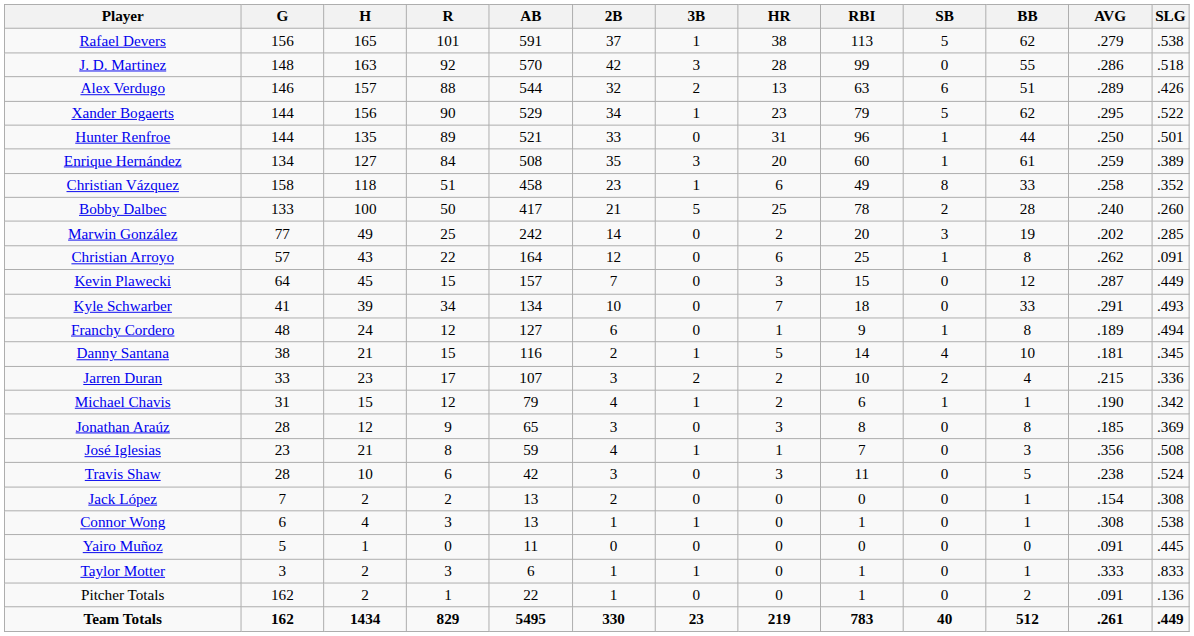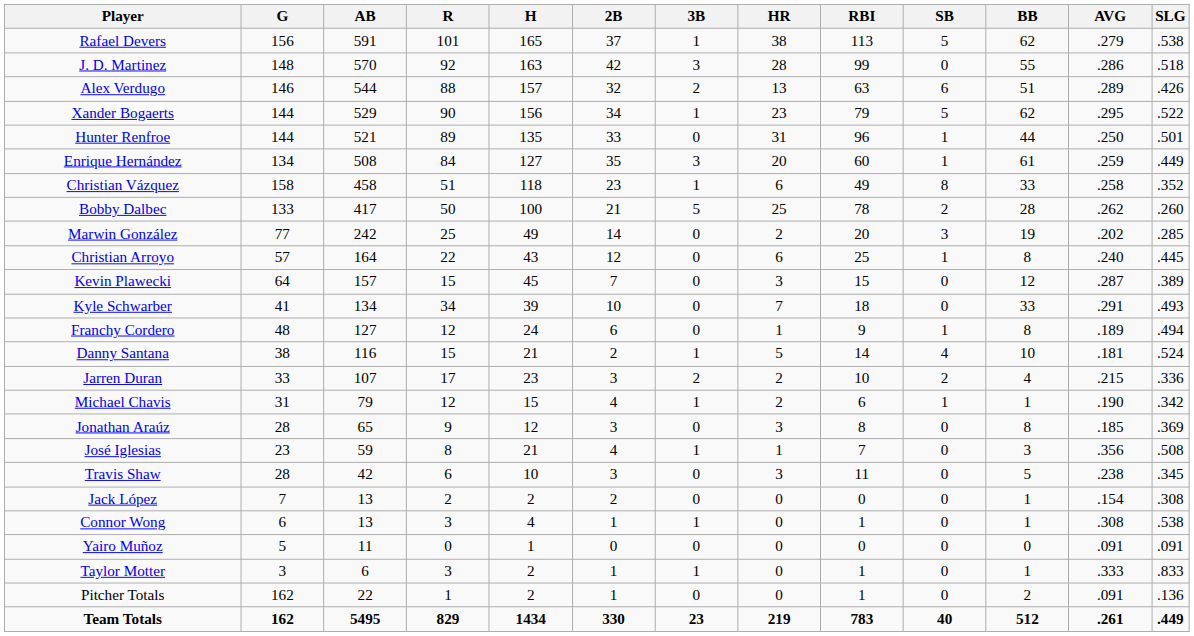columns swapped: AB <-> H
Enrique Hernández | SLG: .389 -> .449
Bobby Dalbec | AVG: .240 -> .262
Christian Arroyo | AVG: .262 -> .240
Christian Arroyo | SLG: .091 -> .445
Kevin Plawecki | SLG: .449 -> .389
Danny Santana | SLG: .345 -> .524
Travis Shaw | SLG: .524 -> .345
Yairo Muñoz | SLG: .445 -> .091
